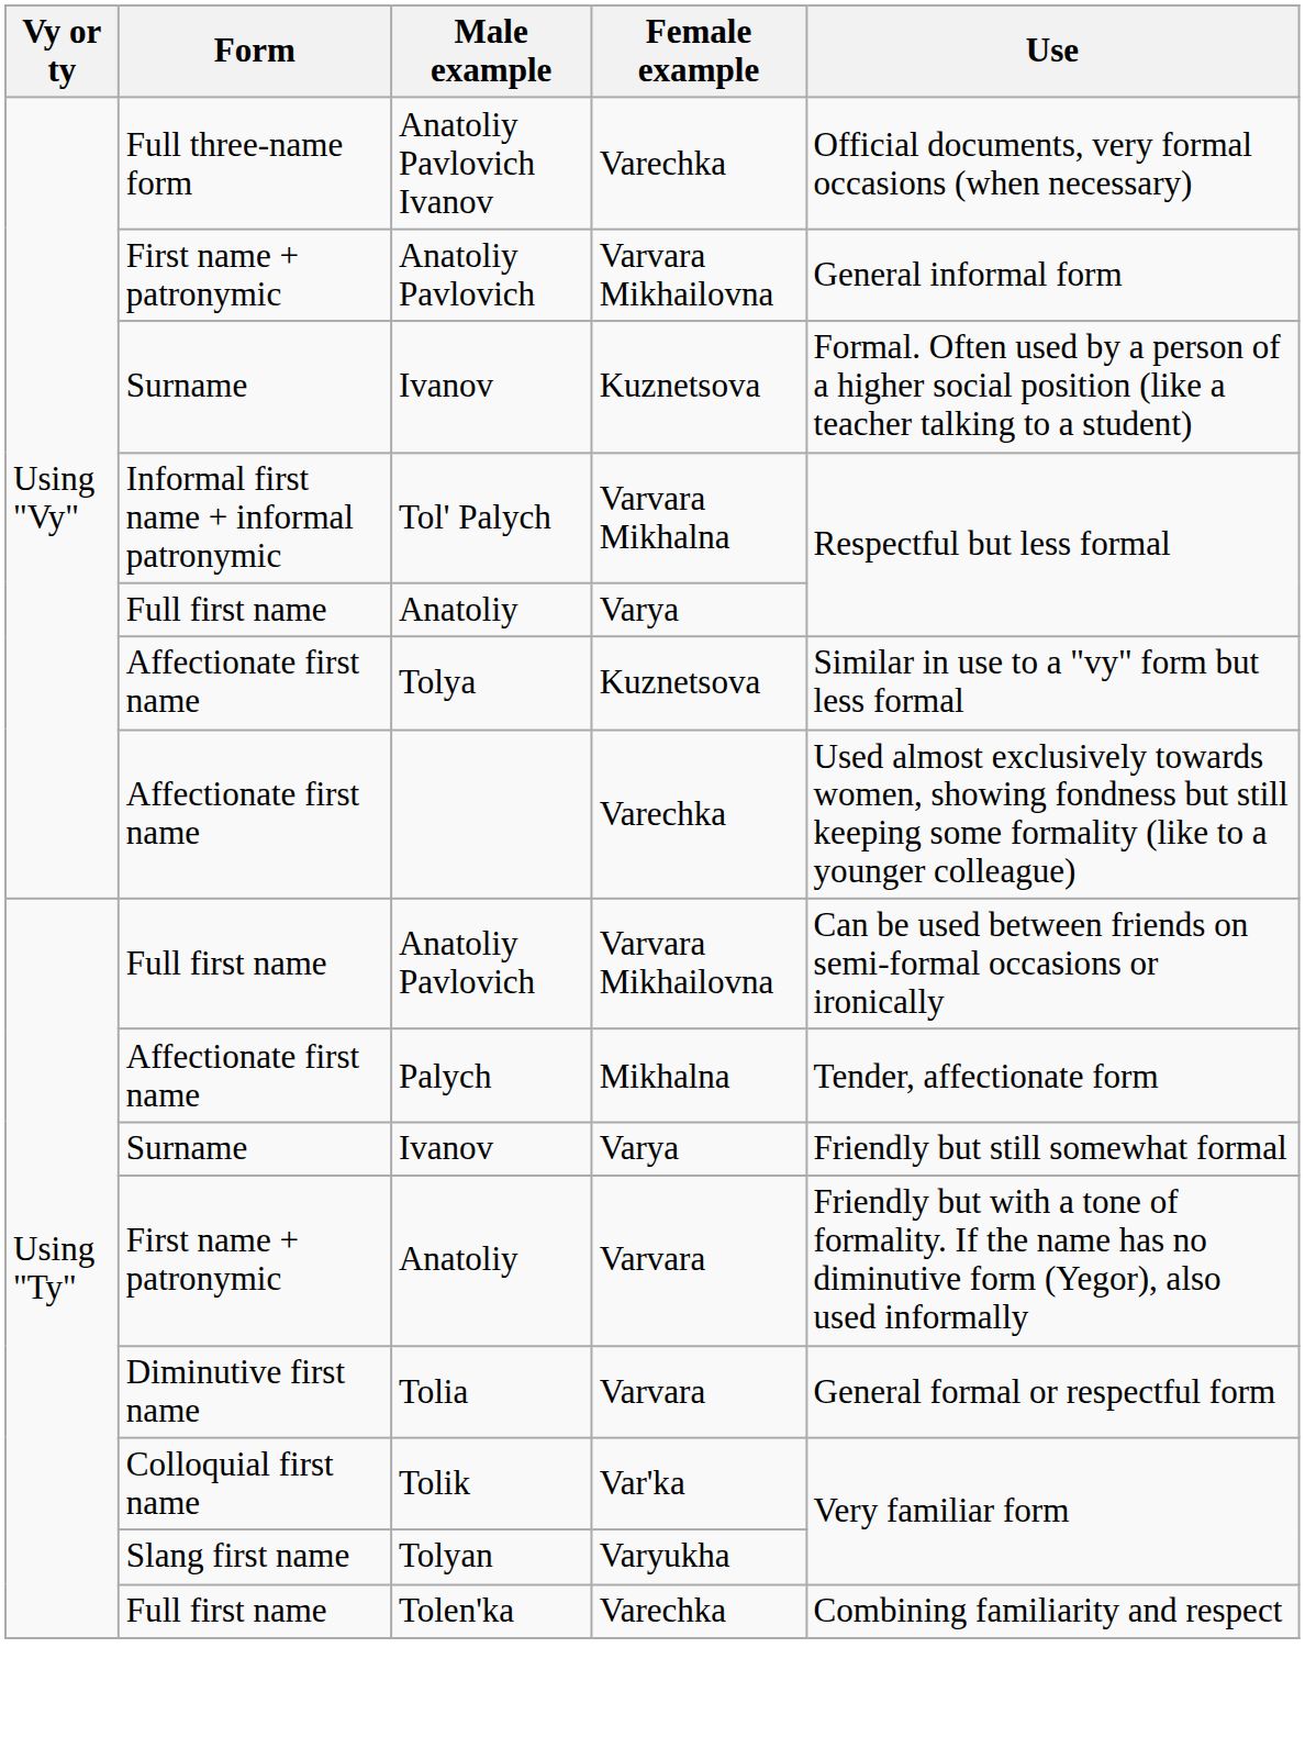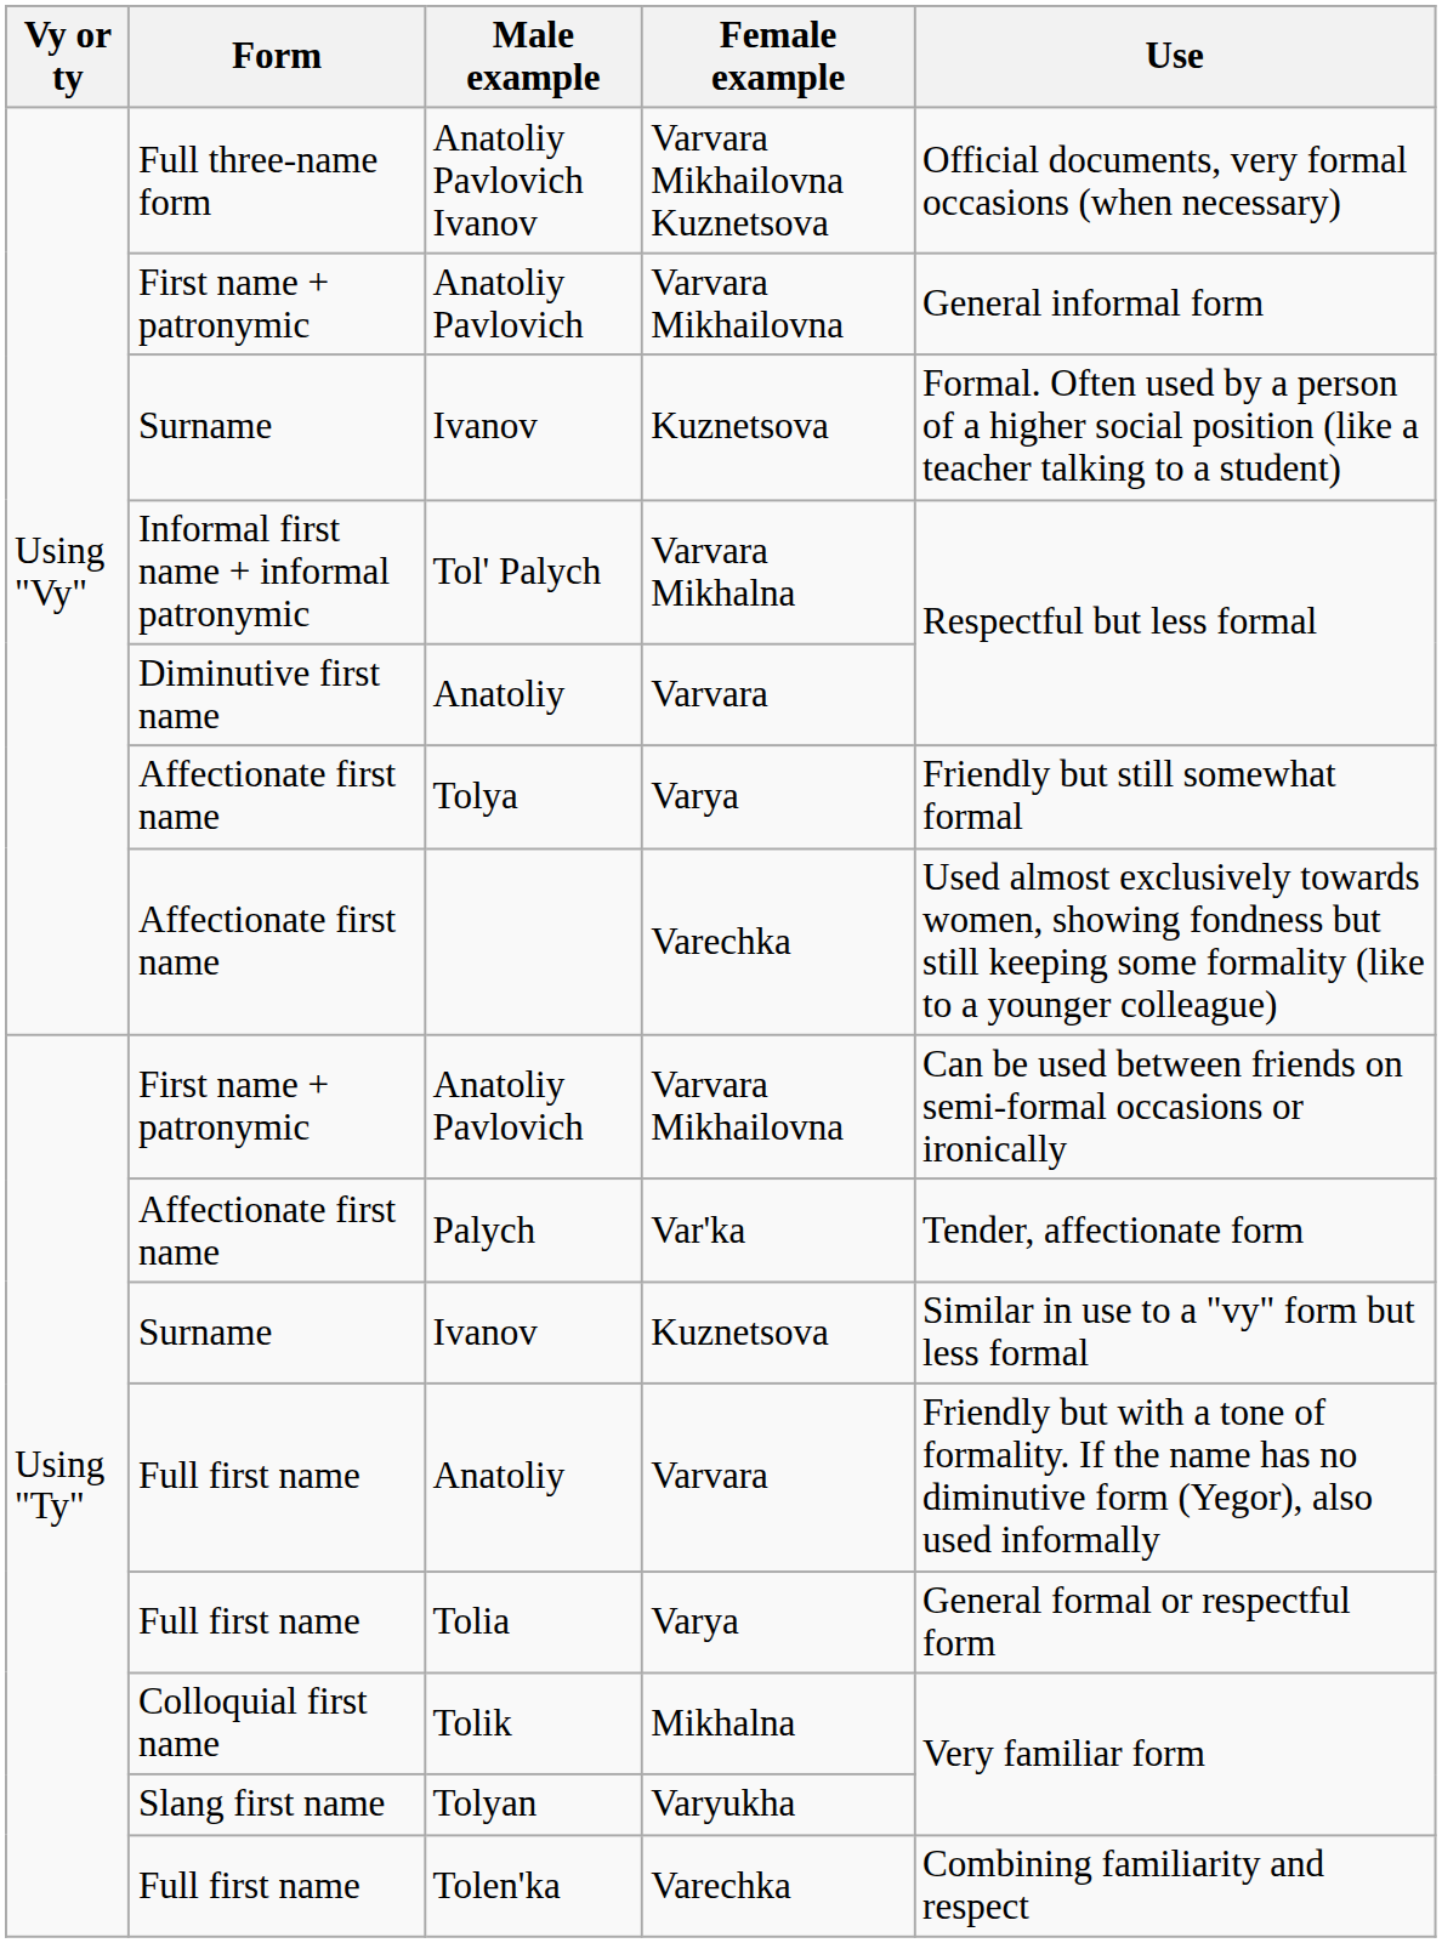Anatoliy Pavlovich Ivanov | Female example: Varechka -> Varvara Mikhailovna Kuznetsova
Using "Vy" / Anatoliy | Form: Full first name -> Diminutive first name
Using "Vy" / Anatoliy | Female example: Varya -> Varvara
Tolya | Female example: Kuznetsova -> Varya
Tolya | Use: Similar in use to a "vy" form but less formal -> Friendly but still somewhat formal
Using "Ty" / Anatoliy Pavlovich | Form: Full first name -> First name + patronymic
Palych | Female example: Mikhalna -> Var'ka
Using "Ty" / Ivanov | Female example: Varya -> Kuznetsova
Using "Ty" / Ivanov | Use: Friendly but still somewhat formal -> Similar in use to a "vy" form but less formal
Using "Ty" / Anatoliy | Form: First name + patronymic -> Full first name
Tolia | Form: Diminutive first name -> Full first name
Tolia | Female example: Varvara -> Varya
Tolik | Female example: Var'ka -> Mikhalna
